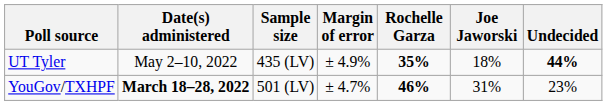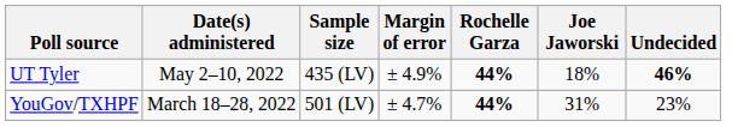UT Tyler | Rochelle Garza: 35% -> 44%
UT Tyler | Undecided: 44% -> 46%
YouGov/TXHPF | Date(s) administered: bold -> normal
YouGov/TXHPF | Rochelle Garza: 46% -> 44%
